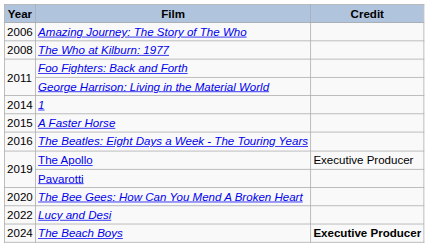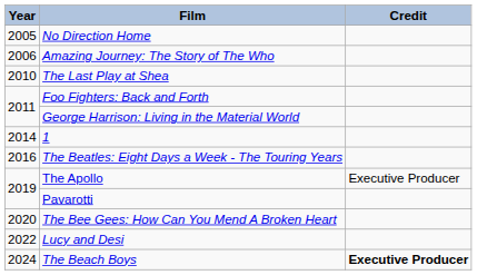+ row: 2005 | No Direction Home
- row: 2008 | The Who at Kilburn: 1977
+ row: 2010 | The Last Play at Shea
- row: 2015 | A Faster Horse
